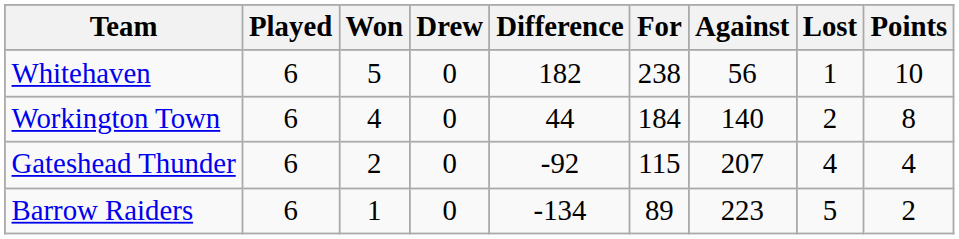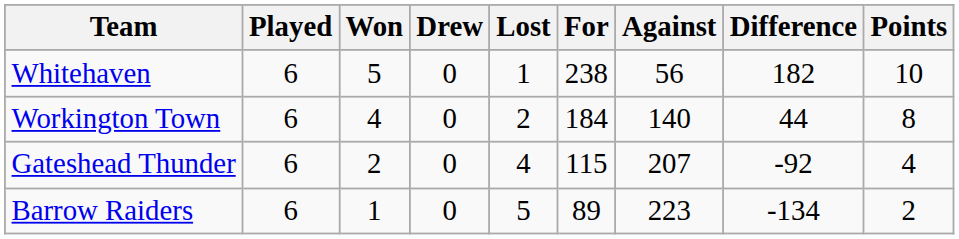columns swapped: Lost <-> Difference
